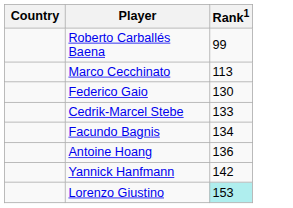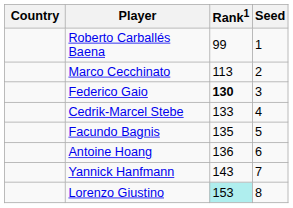+ column: Seed | 1 | 2 | 3 | 4 | 5 | 6 | 7 | 8
Federico Gaio | Rank1: normal -> bold
Facundo Bagnis | Rank1: 134 -> 135
Yannick Hanfmann | Rank1: 142 -> 143
